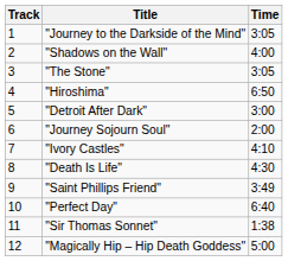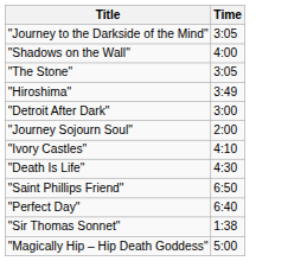- column: Track | 1 | 2 | 3 | 4 | 5 | 6 | 7 | 8 | 9 | 10 | 11 | 12
"Hiroshima" | Time: 6:50 -> 3:49
"Saint Phillips Friend" | Time: 3:49 -> 6:50
